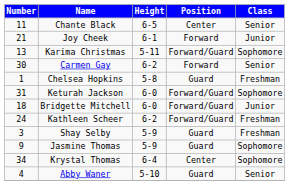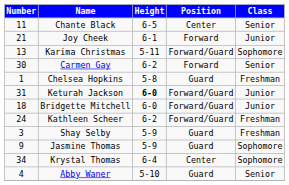Keturah Jackson | Height: normal -> bold
Keturah Jackson | Class: Sophomore -> Junior
